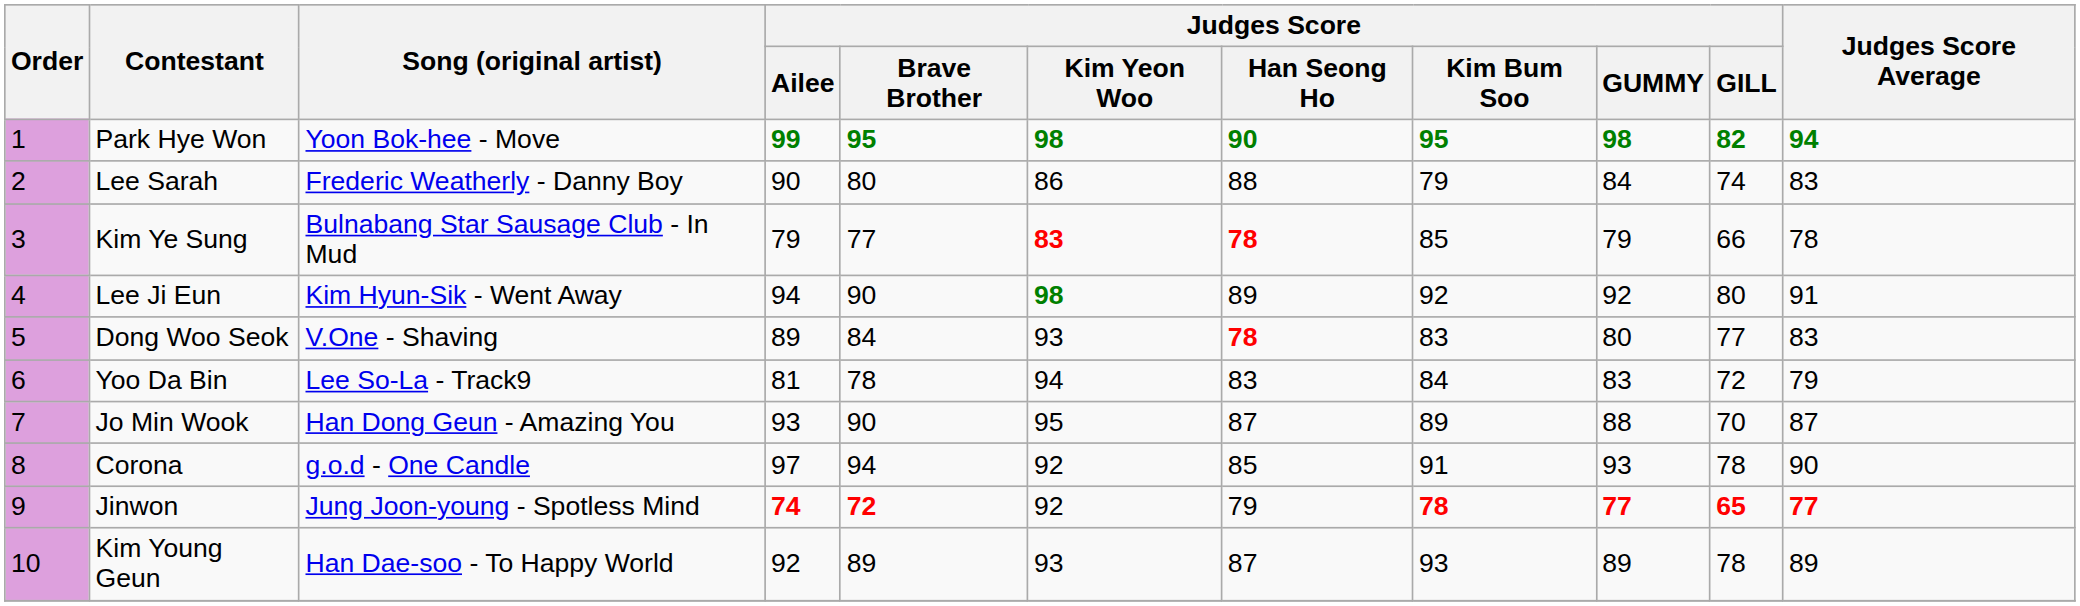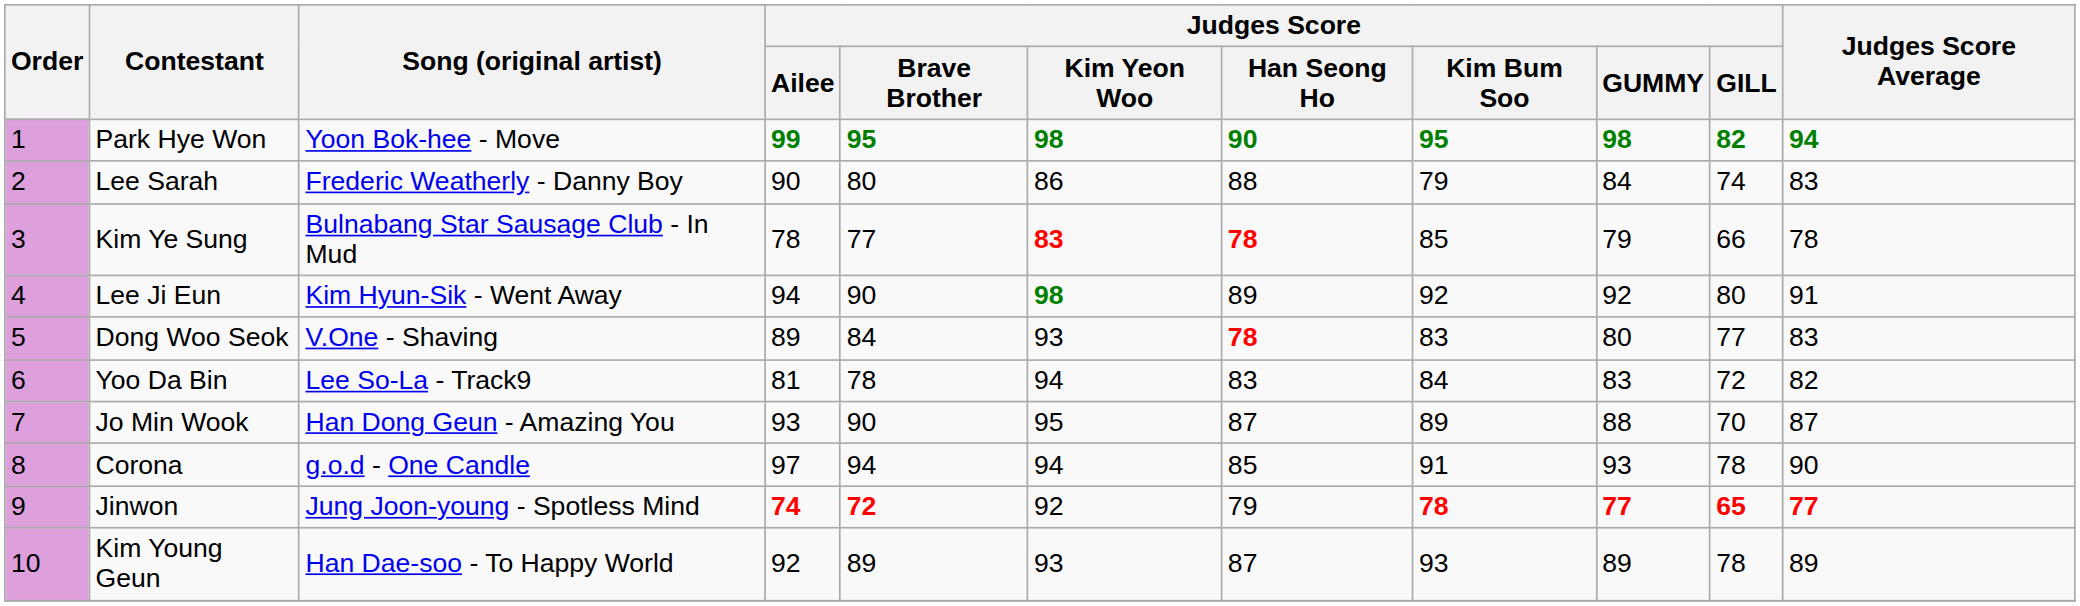Kim Ye Sung | Judges Score / Ailee: 79 -> 78
Yoo Da Bin | Judges Score Average: 79 -> 82
Corona | Judges Score / Kim Yeon Woo: 92 -> 94
